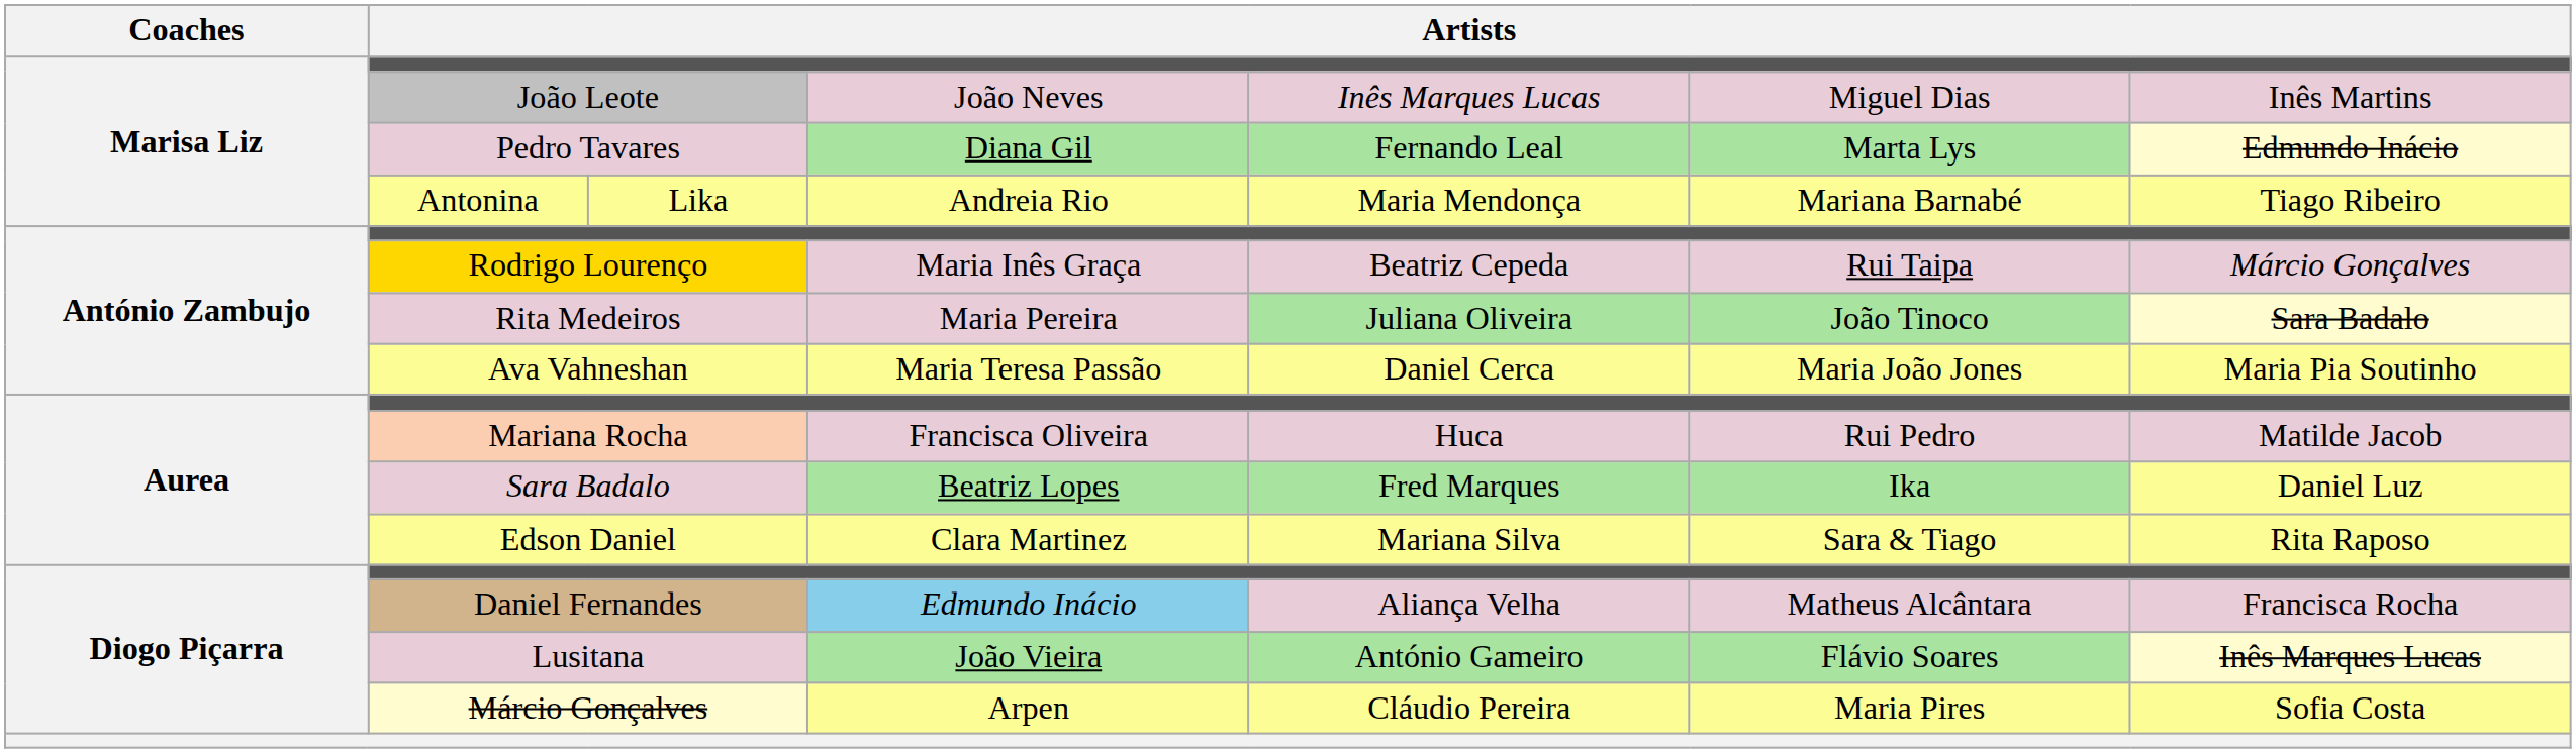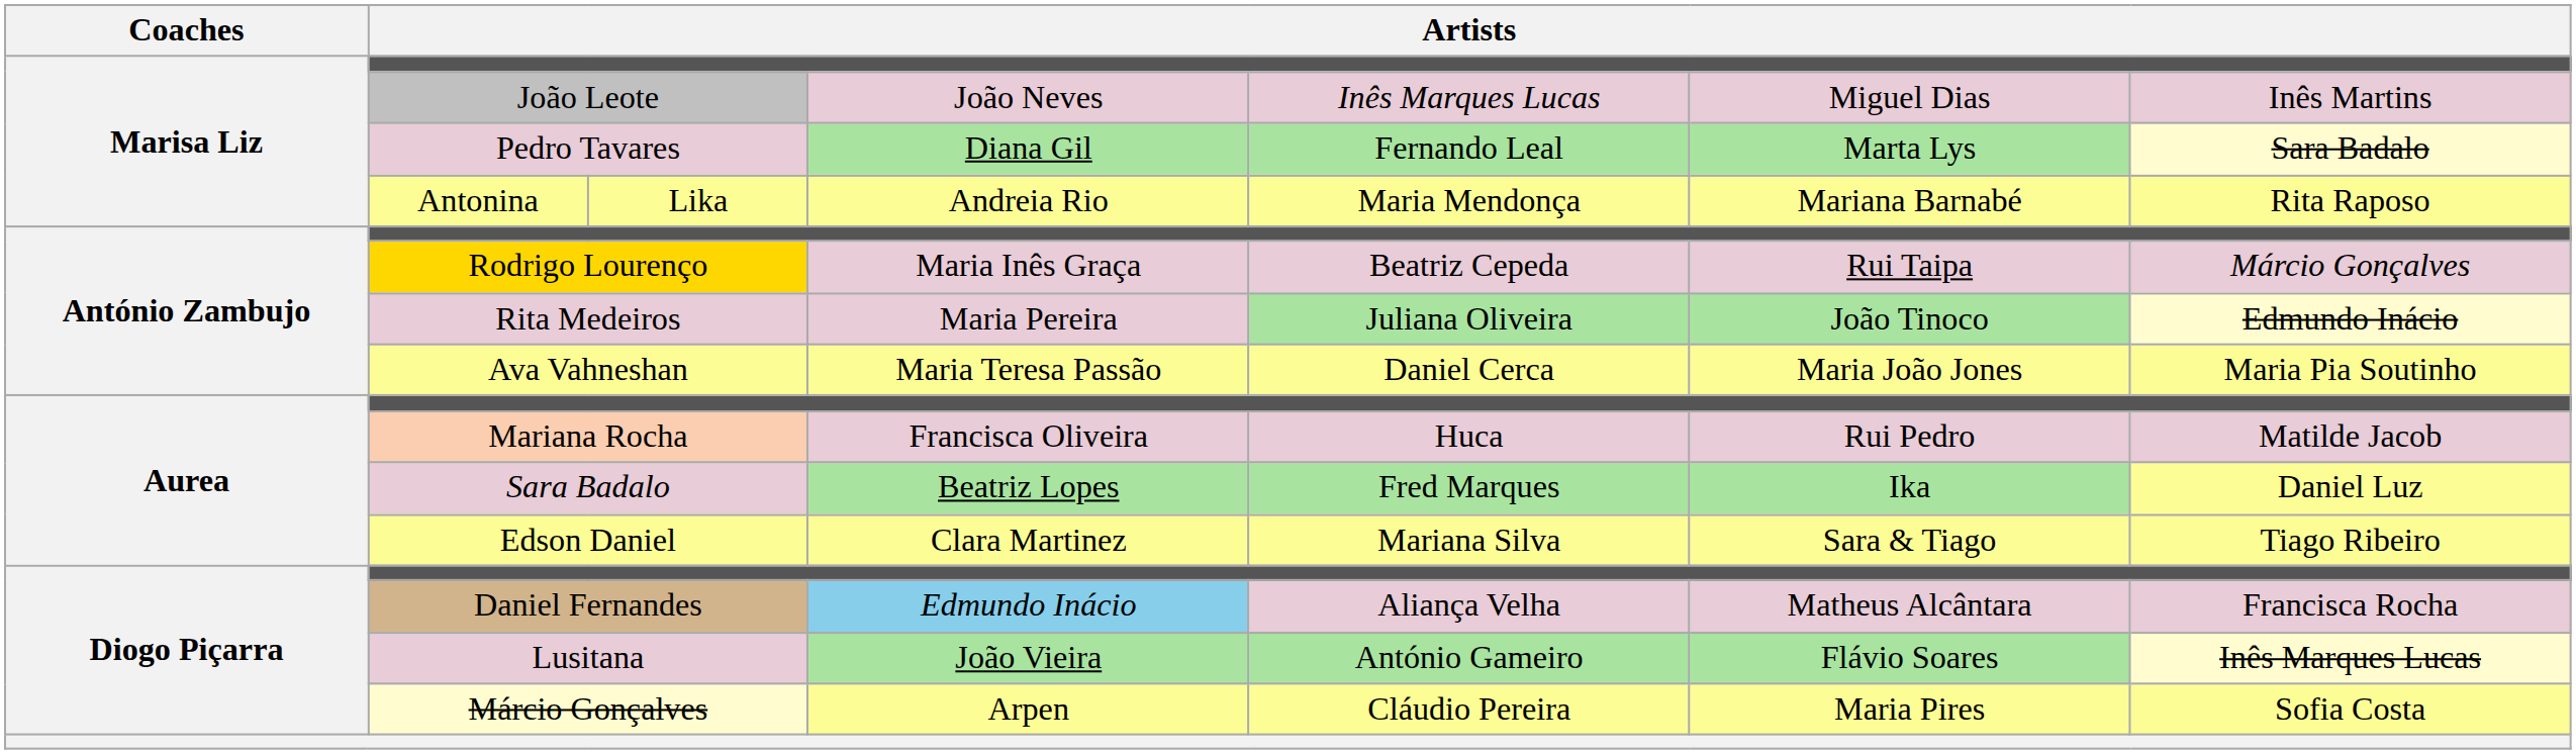Pedro Tavares | column 7: Edmundo Inácio -> Sara Badalo
Antonina | column 7: Tiago Ribeiro -> Rita Raposo
Rita Medeiros | column 7: Sara Badalo -> Edmundo Inácio
Edson Daniel | column 7: Rita Raposo -> Tiago Ribeiro
